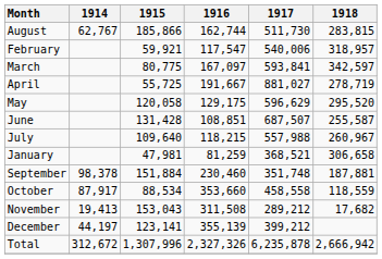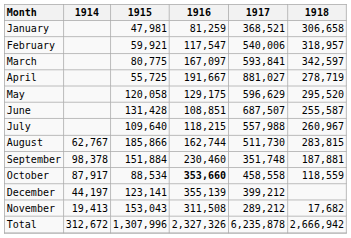rows swapped: January <-> August
October | 1916: normal -> bold
rows swapped: November <-> December
